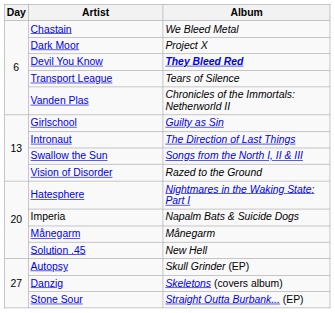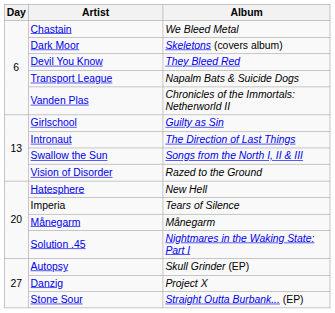Dark Moor | Album: Project X -> Skeletons (covers album)
Devil You Know | Album: bold -> normal
Transport League | Album: Tears of Silence -> Napalm Bats & Suicide Dogs
Hatesphere | Album: Nightmares in the Waking State: Part I -> New Hell
Imperia | Album: Napalm Bats & Suicide Dogs -> Tears of Silence
Solution .45 | Album: New Hell -> Nightmares in the Waking State: Part I
Danzig | Album: Skeletons (covers album) -> Project X
